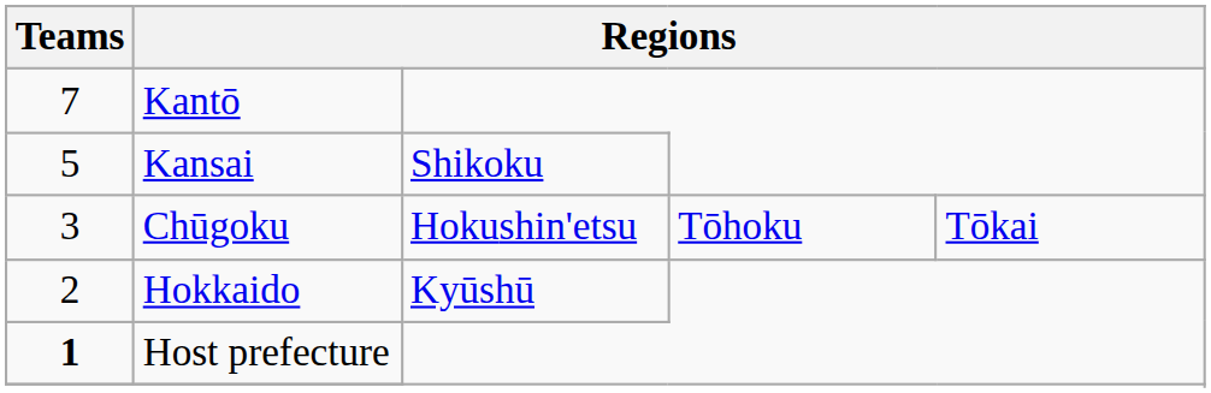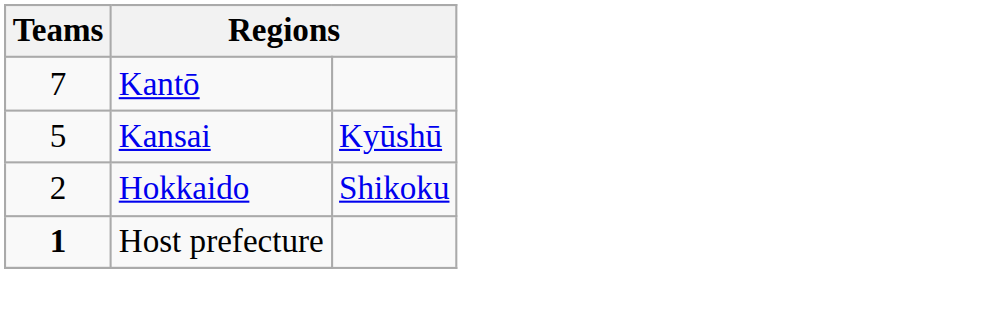Kansai | column 3: Shikoku -> Kyūshū
- row: 3 | Chūgoku | Hokushin'etsu | Tōhoku | Tōkai
Hokkaido | column 3: Kyūshū -> Shikoku
